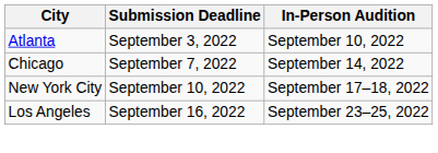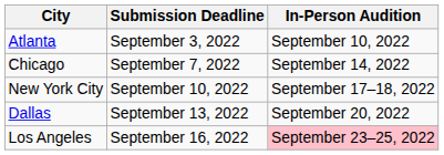+ row: Dallas | September 13, 2022 | September 20, 2022
Los Angeles | In-Person Audition: no background -> pink background
